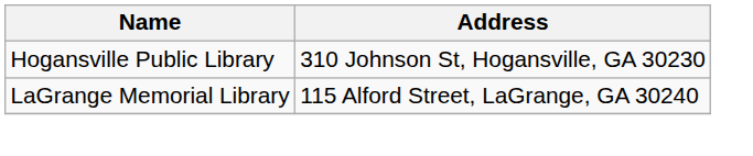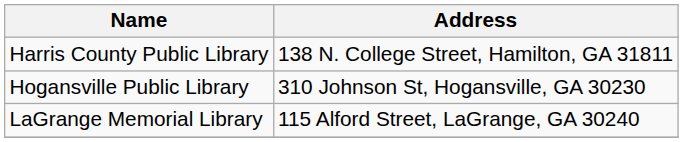+ row: Harris County Public Library | 138 N. College Street, Hamilton, GA 31811
